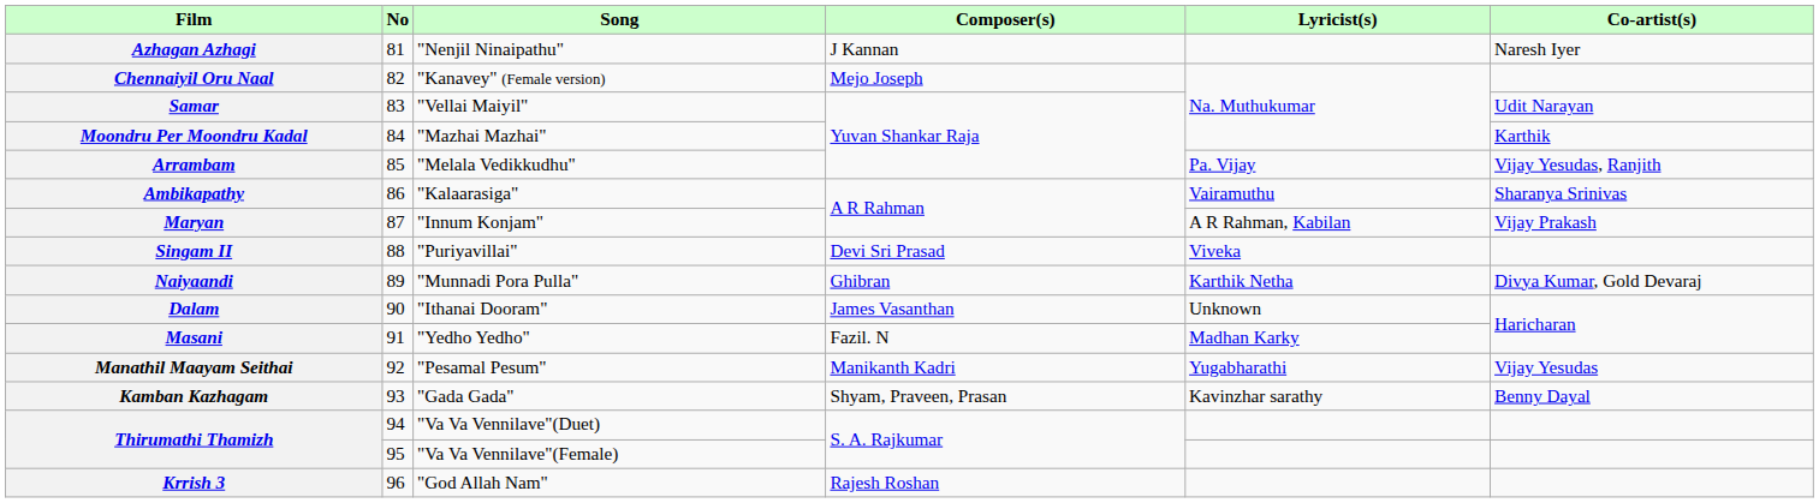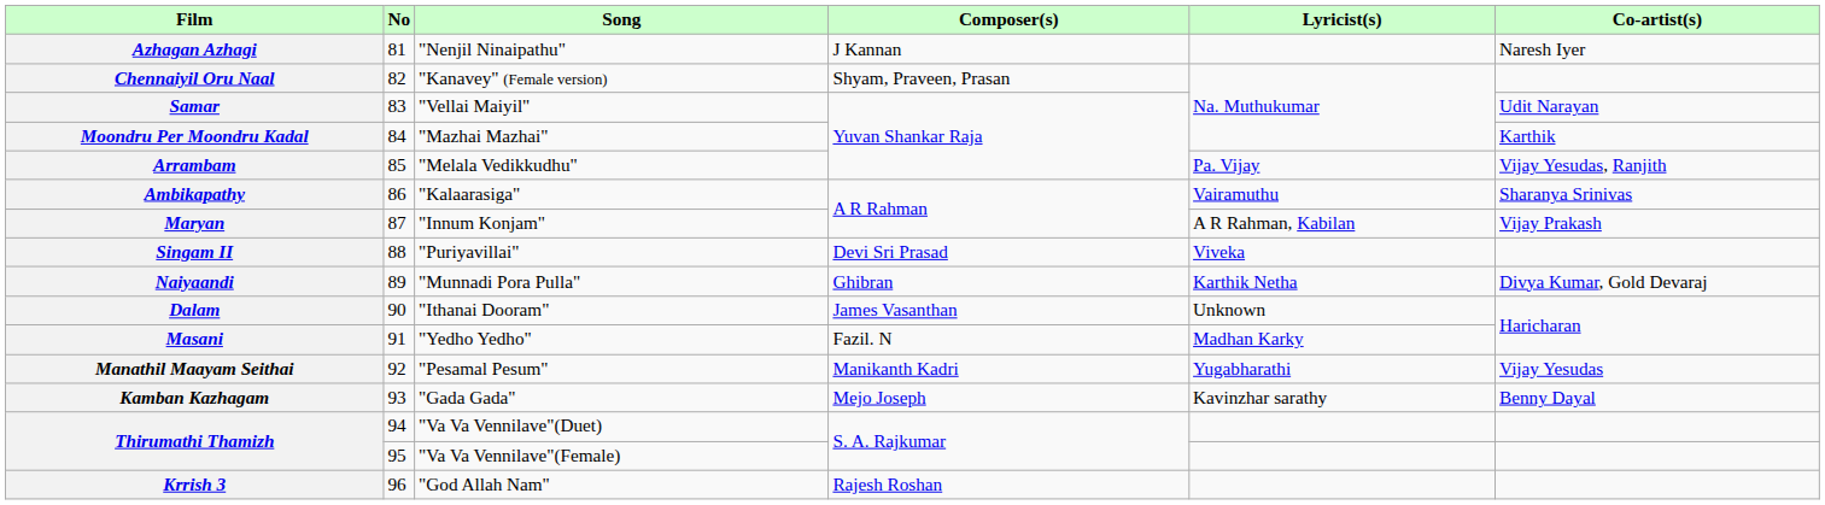Chennaiyil Oru Naal | Composer(s): Mejo Joseph -> Shyam, Praveen, Prasan
Kamban Kazhagam | Composer(s): Shyam, Praveen, Prasan -> Mejo Joseph
